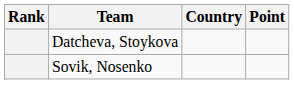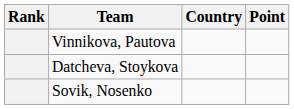+ row: Vinnikova, Pautova
